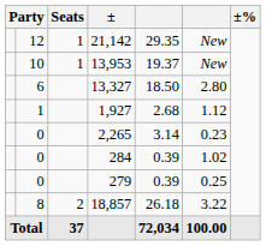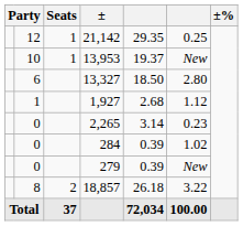21,142 | column 6: New -> 0.25
279 | column 6: 0.25 -> New
